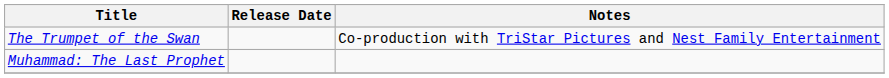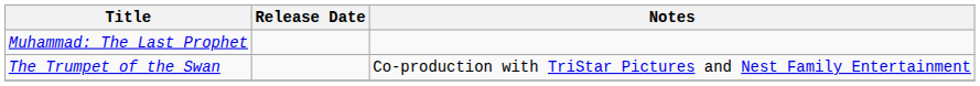rows swapped: The Trumpet of the Swan <-> Muhammad: The Last Prophet
